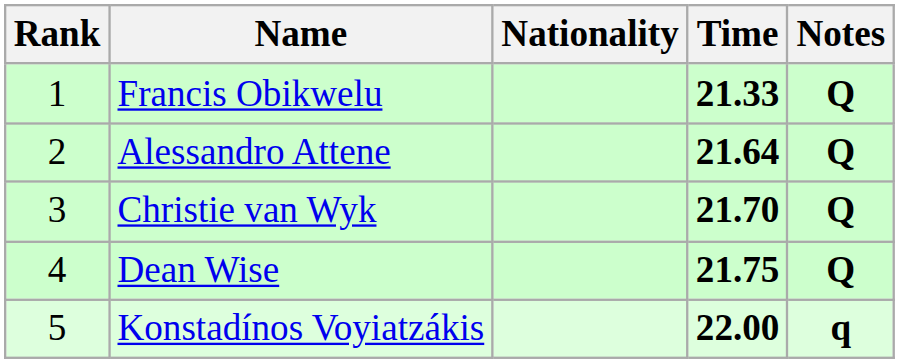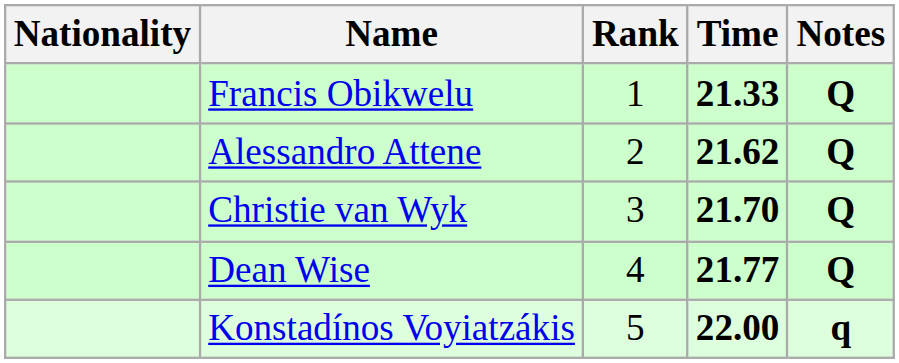columns swapped: Rank <-> Nationality
Alessandro Attene | Time: 21.64 -> 21.62
Dean Wise | Time: 21.75 -> 21.77
